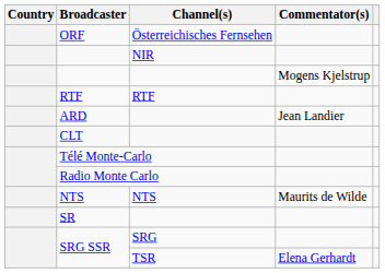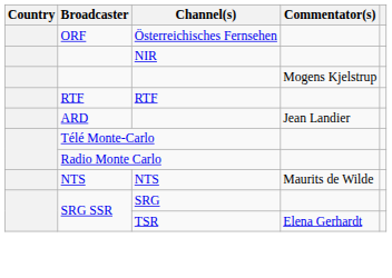- row: CLT
- row: SR
